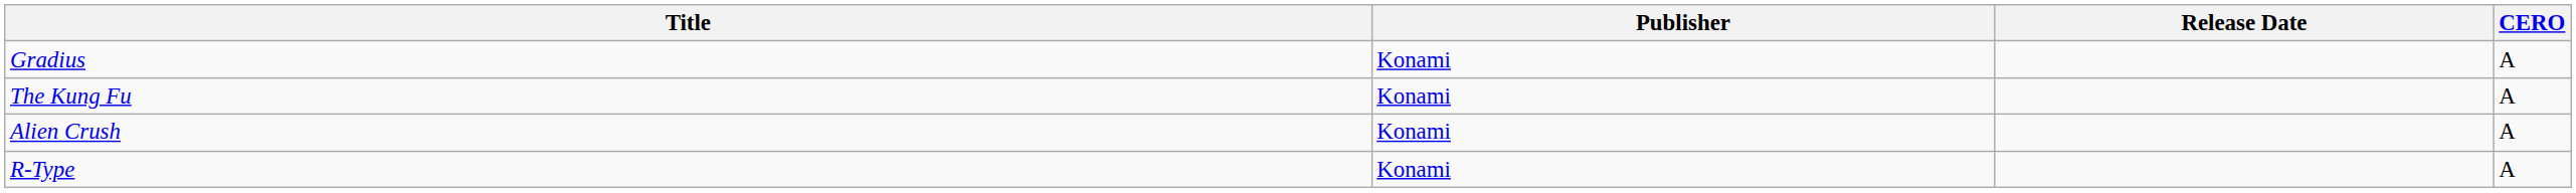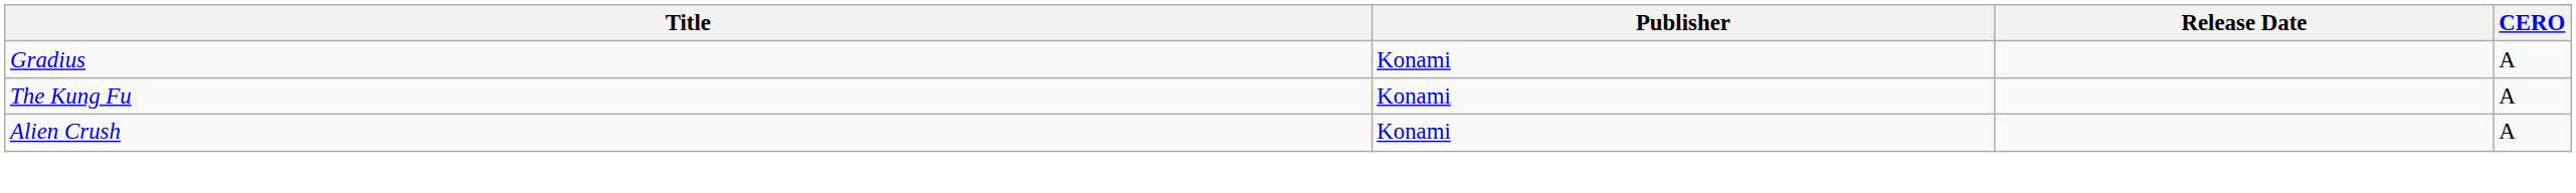- row: R-Type | Konami | A
